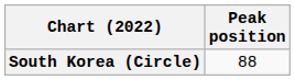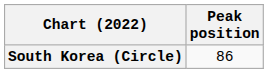South Korea (Circle) | Peak position: 88 -> 86
